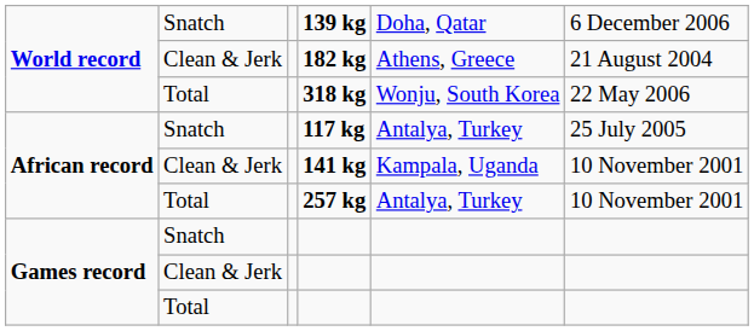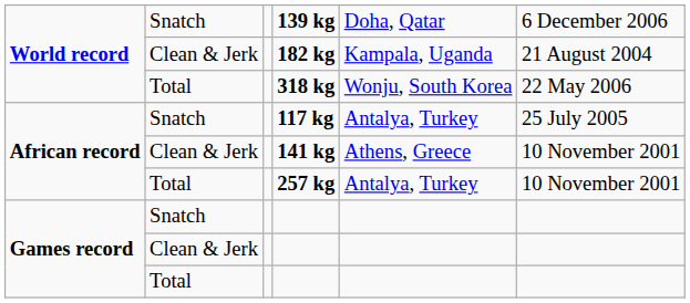182 kg | column 5: Athens, Greece -> Kampala, Uganda
141 kg | column 5: Kampala, Uganda -> Athens, Greece
